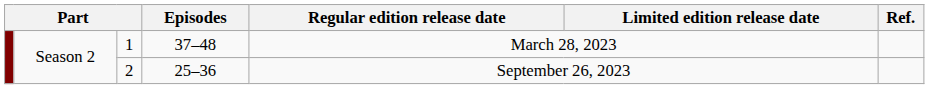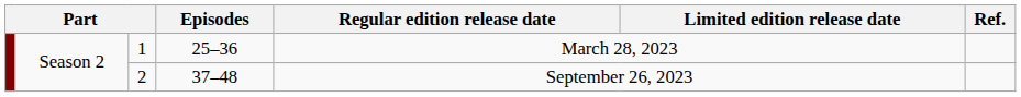1 | Episodes: 37–48 -> 25–36
2 | Episodes: 25–36 -> 37–48
